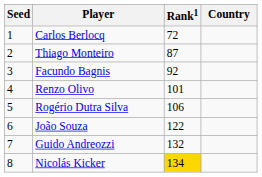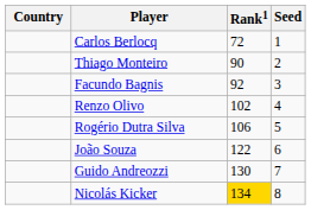columns swapped: Country <-> Seed
Thiago Monteiro | Rank1: 87 -> 90
Renzo Olivo | Rank1: 101 -> 102
Guido Andreozzi | Rank1: 132 -> 130
